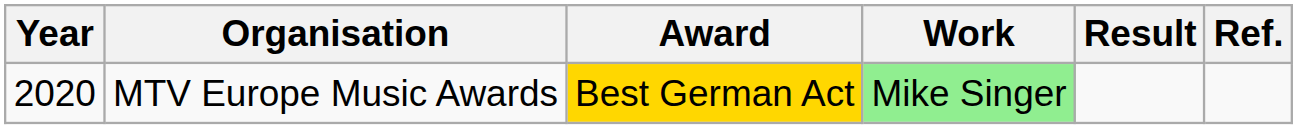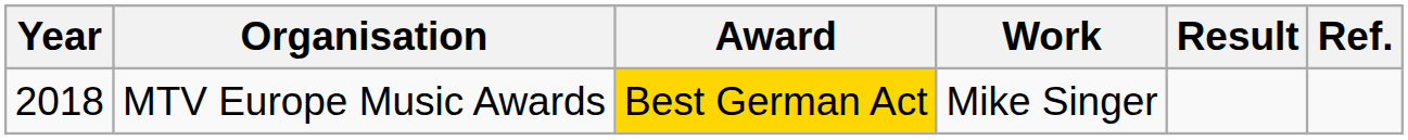MTV Europe Music Awards | Year: 2020 -> 2018
MTV Europe Music Awards | Work: lightgreen background -> no background
